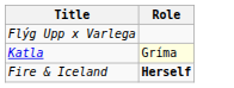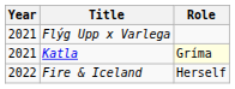+ column: Year | 2021 | 2021 | 2022
Fire & Iceland | Role: bold -> normal
